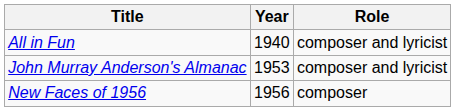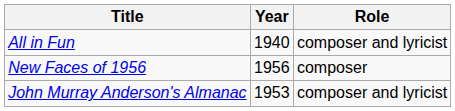rows swapped: John Murray Anderson's Almanac <-> New Faces of 1956
